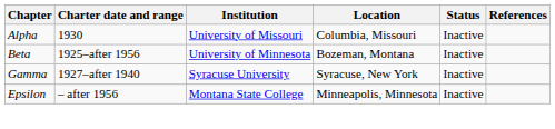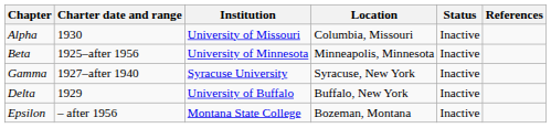Beta | Location: Bozeman, Montana -> Minneapolis, Minnesota
+ row: Delta | 1929 | University of Buffalo | Buffalo, New York | Inactive
Epsilon | Location: Minneapolis, Minnesota -> Bozeman, Montana
